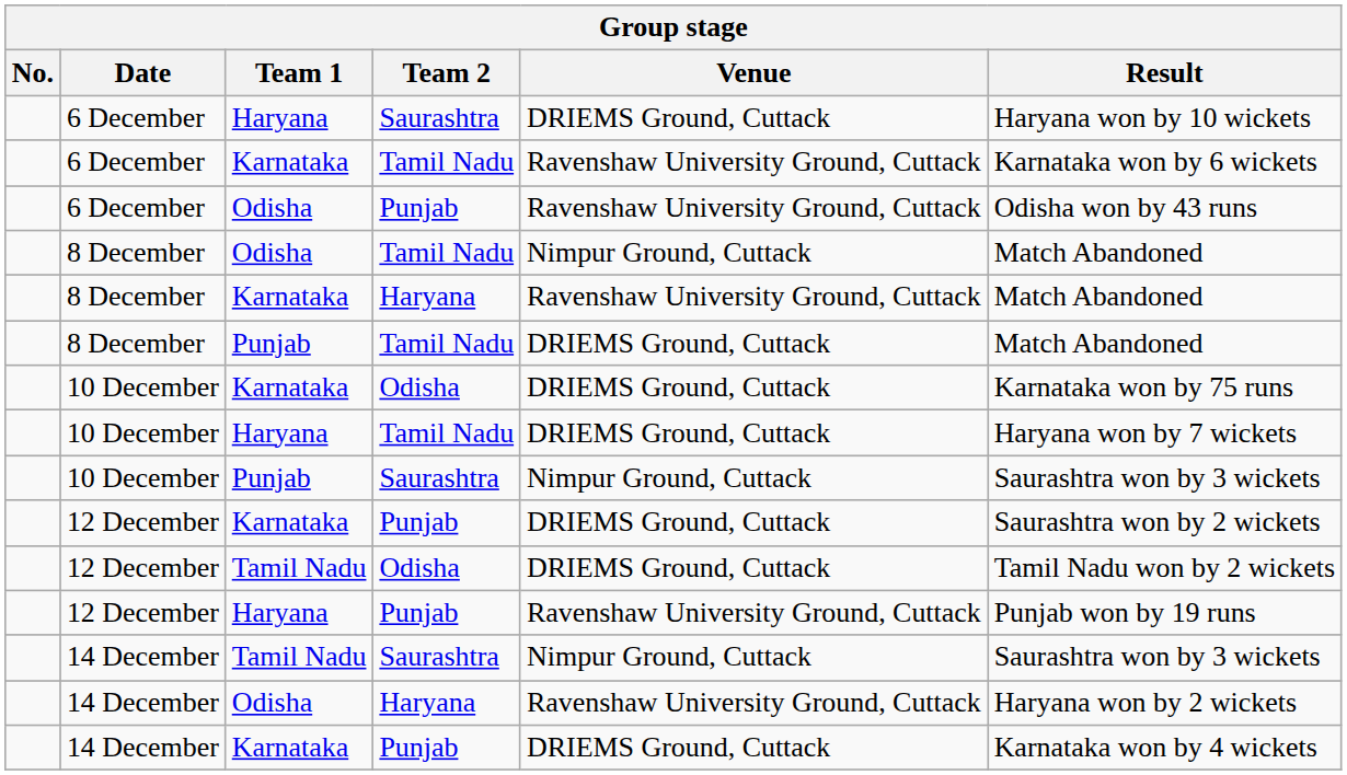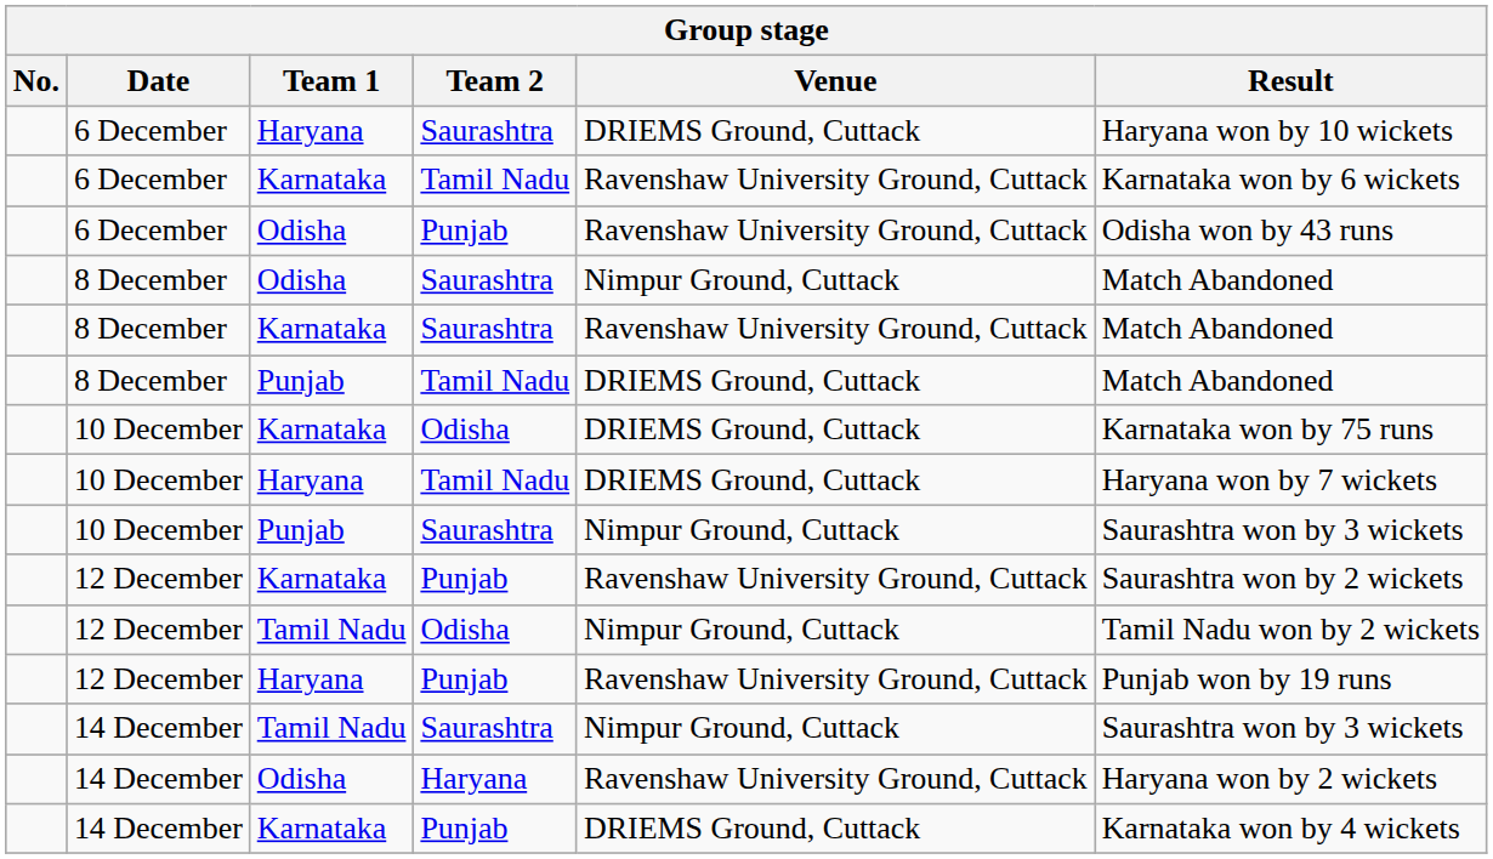8 December / Odisha | Team 2: Tamil Nadu -> Saurashtra
8 December / Karnataka | Team 2: Haryana -> Saurashtra
12 December / Karnataka | Venue: DRIEMS Ground, Cuttack -> Ravenshaw University Ground, Cuttack
12 December / Tamil Nadu | Venue: DRIEMS Ground, Cuttack -> Nimpur Ground, Cuttack
